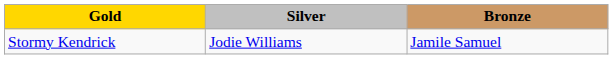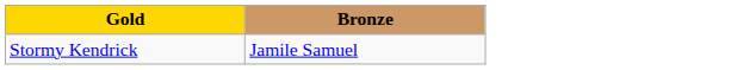- column: Silver | Jodie Williams
